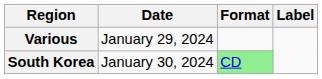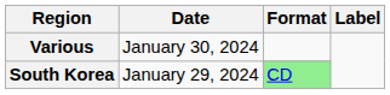Various | Date: January 29, 2024 -> January 30, 2024
South Korea | Date: January 30, 2024 -> January 29, 2024
